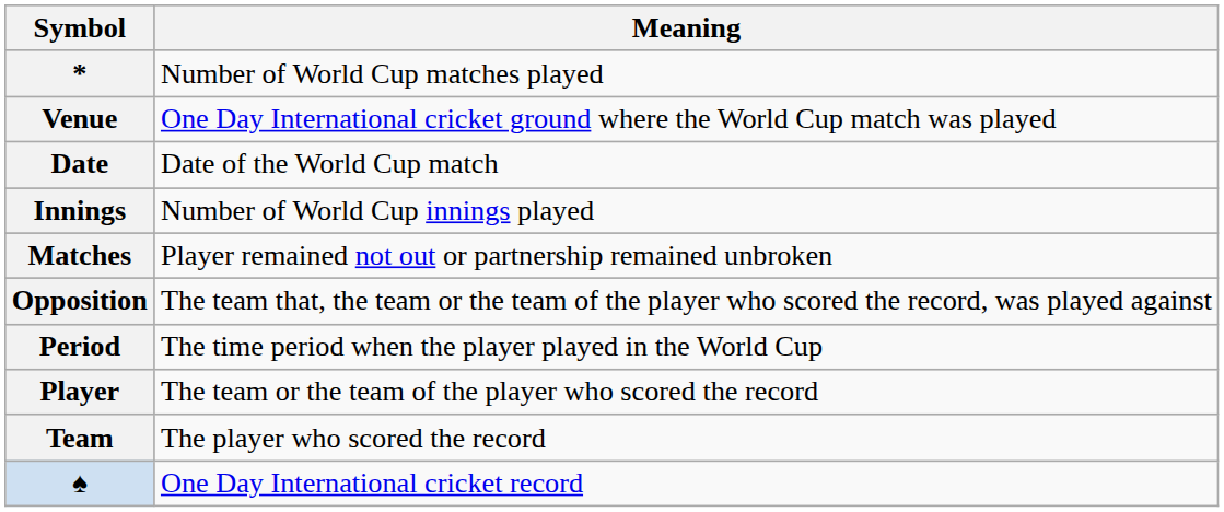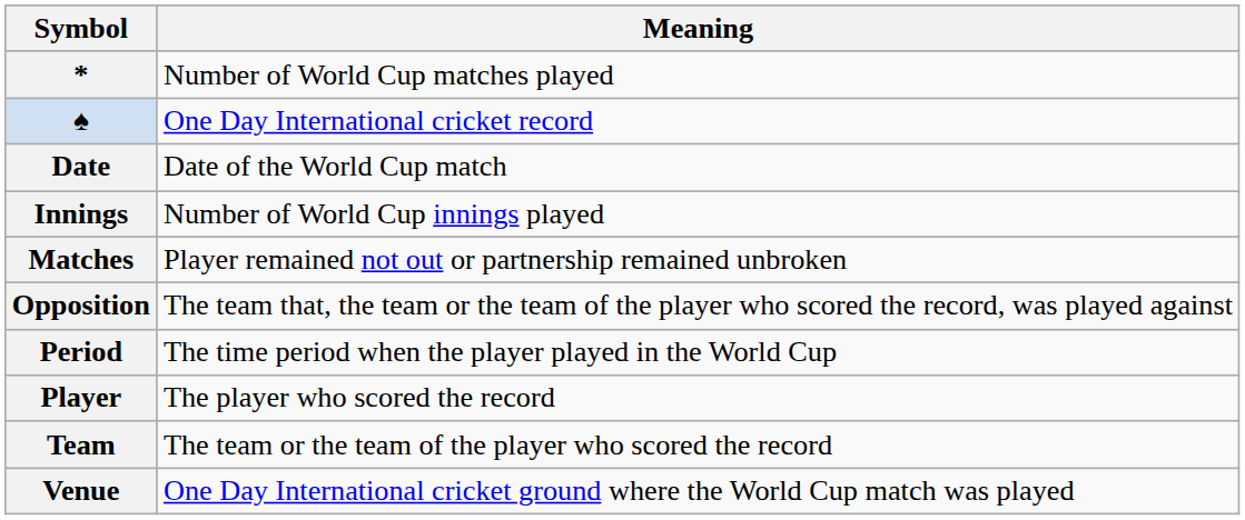rows swapped: ♠ <-> Venue
Player | Meaning: The team or the team of the player who scored the record -> The player who scored the record
Team | Meaning: The player who scored the record -> The team or the team of the player who scored the record
